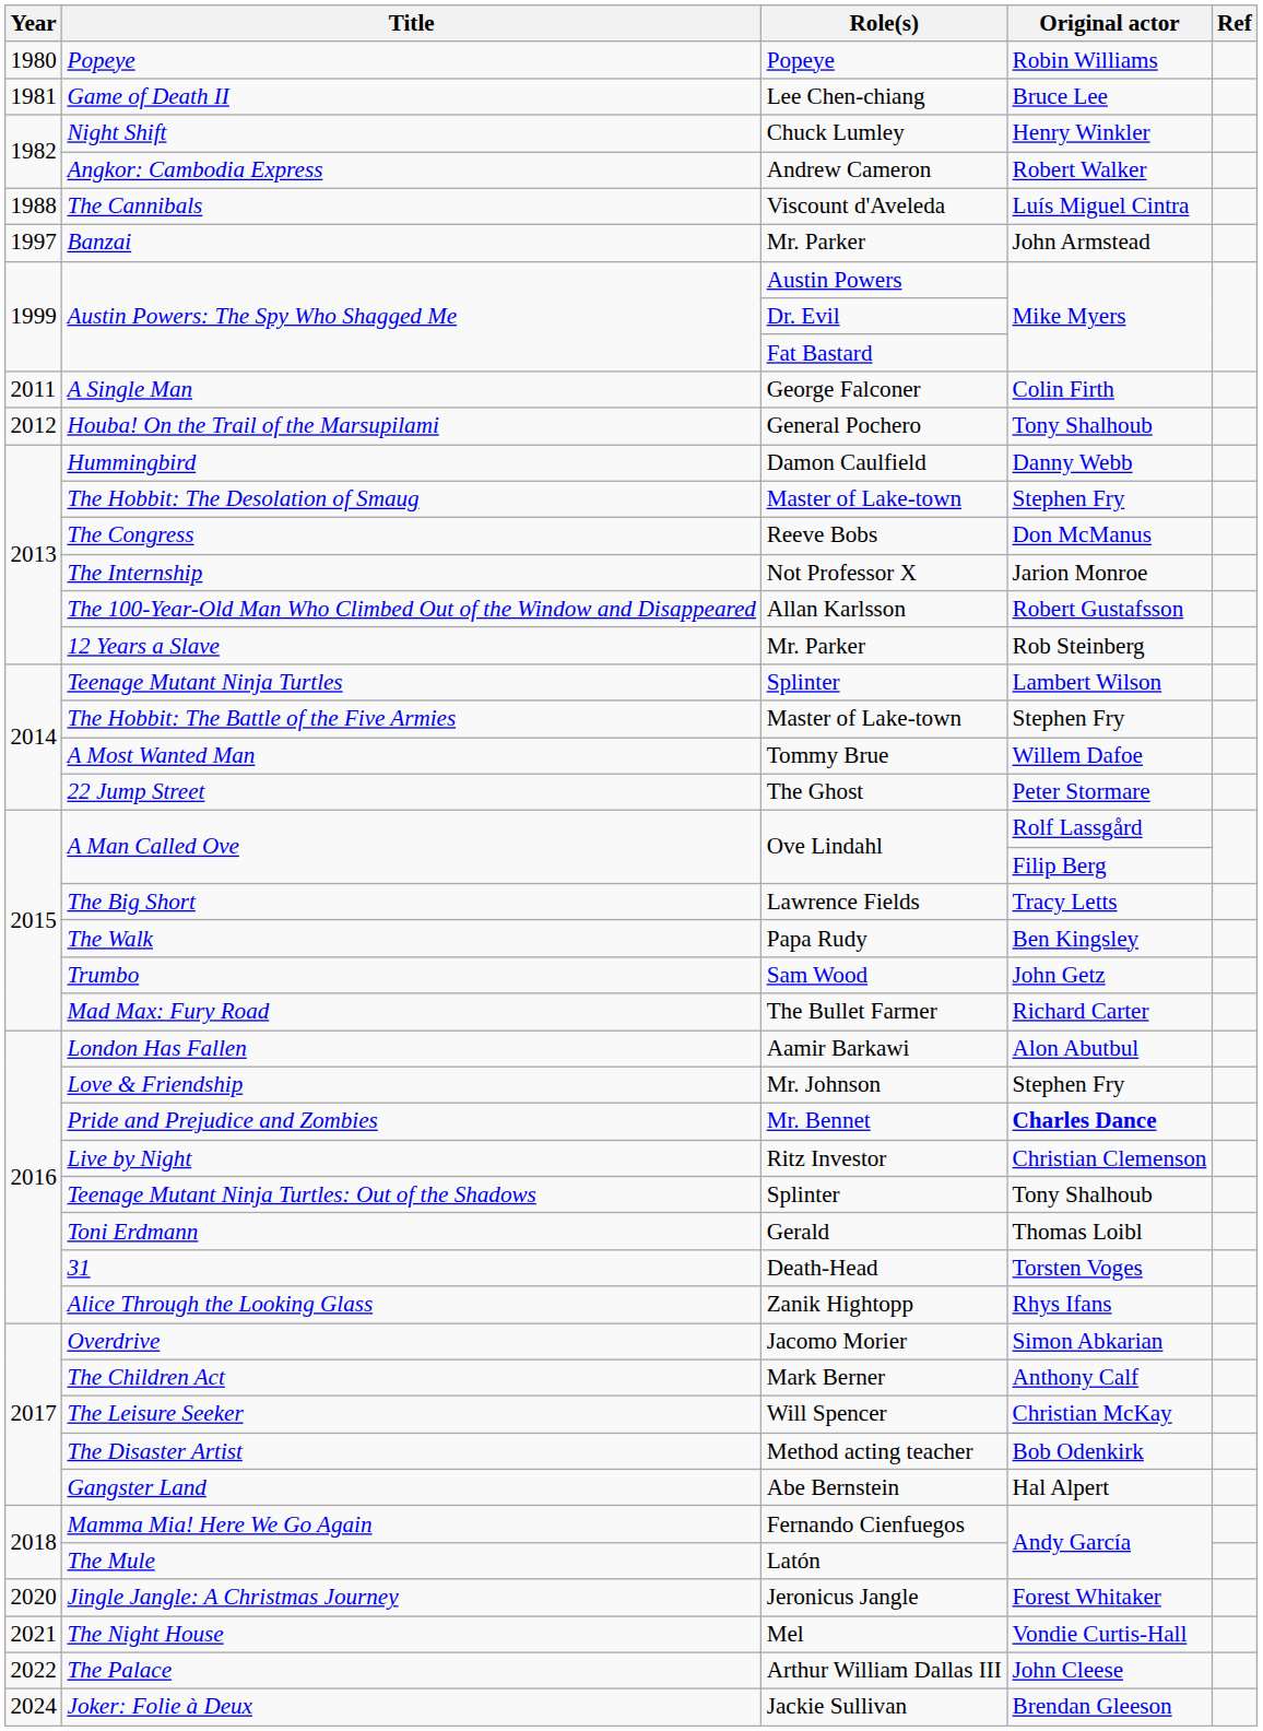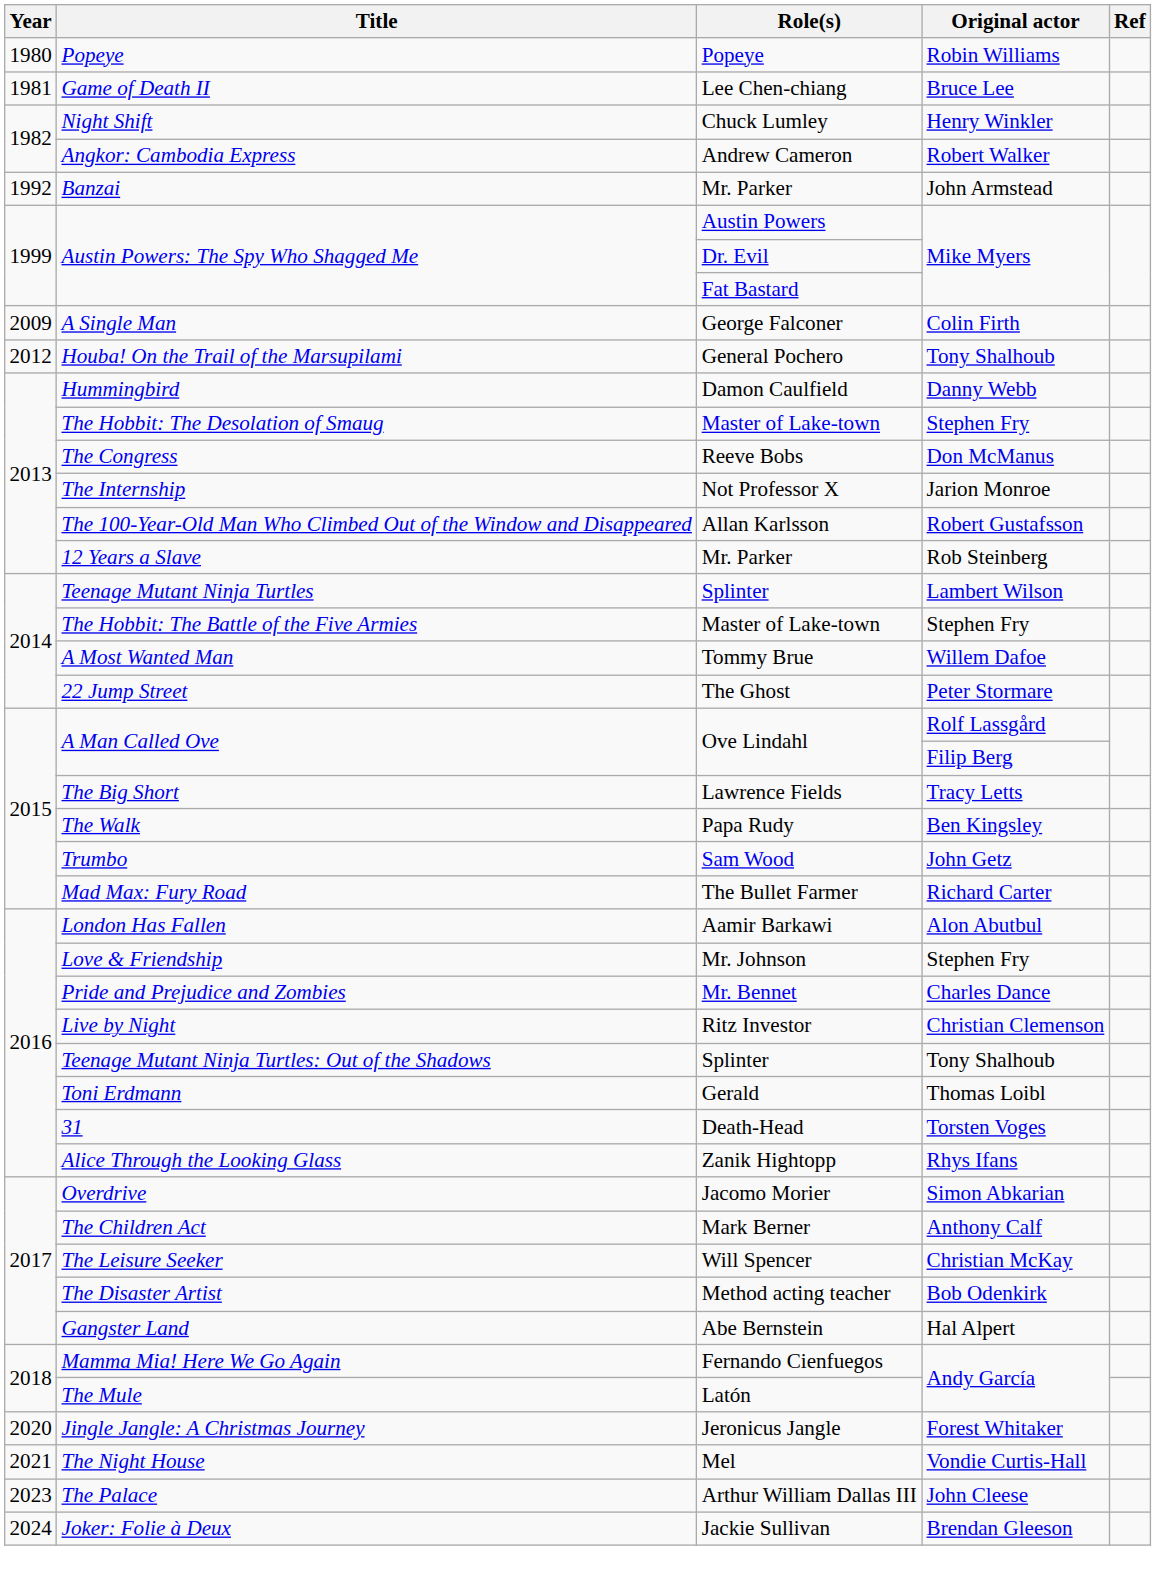- row: 1988 | The Cannibals | Viscount d'Aveleda | Luís Miguel Cintra
Banzai | Year: 1997 -> 1992
A Single Man | Year: 2011 -> 2009
Pride and Prejudice and Zombies | Original actor: bold -> normal
The Palace | Year: 2022 -> 2023
